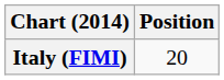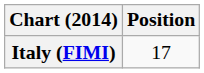Italy (FIMI) | Position: 20 -> 17
